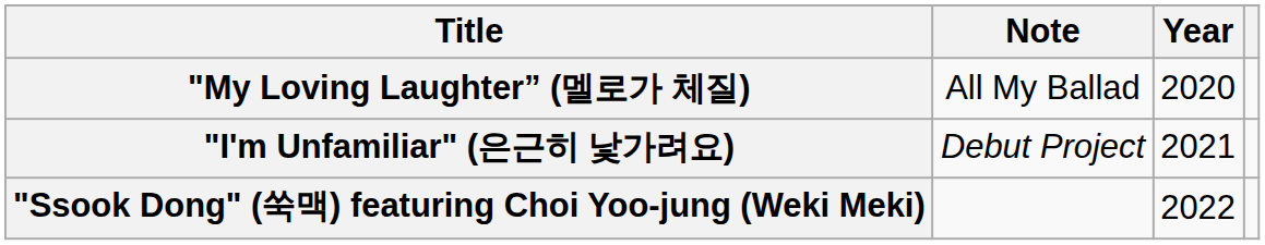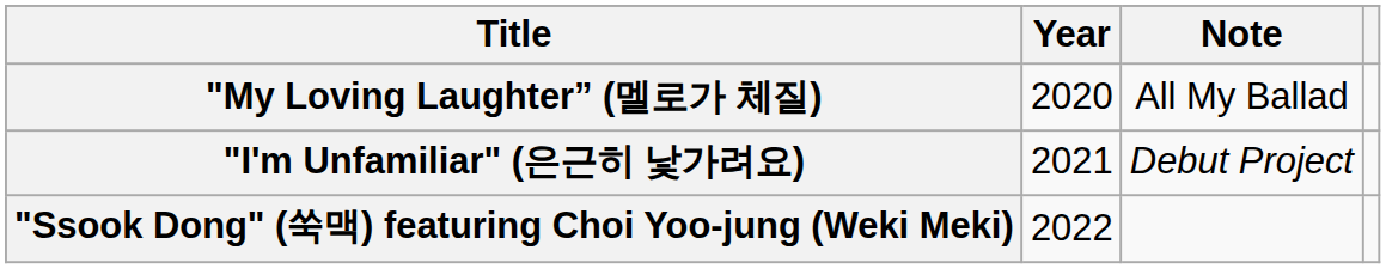columns swapped: Year <-> Note
